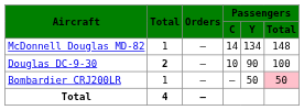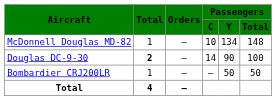McDonnell Douglas MD-82 | Passengers / C: 14 -> 10
Douglas DC-9-30 | Passengers / C: 10 -> 14
Bombardier CRJ200LR | Passengers / Total: pink background -> no background
